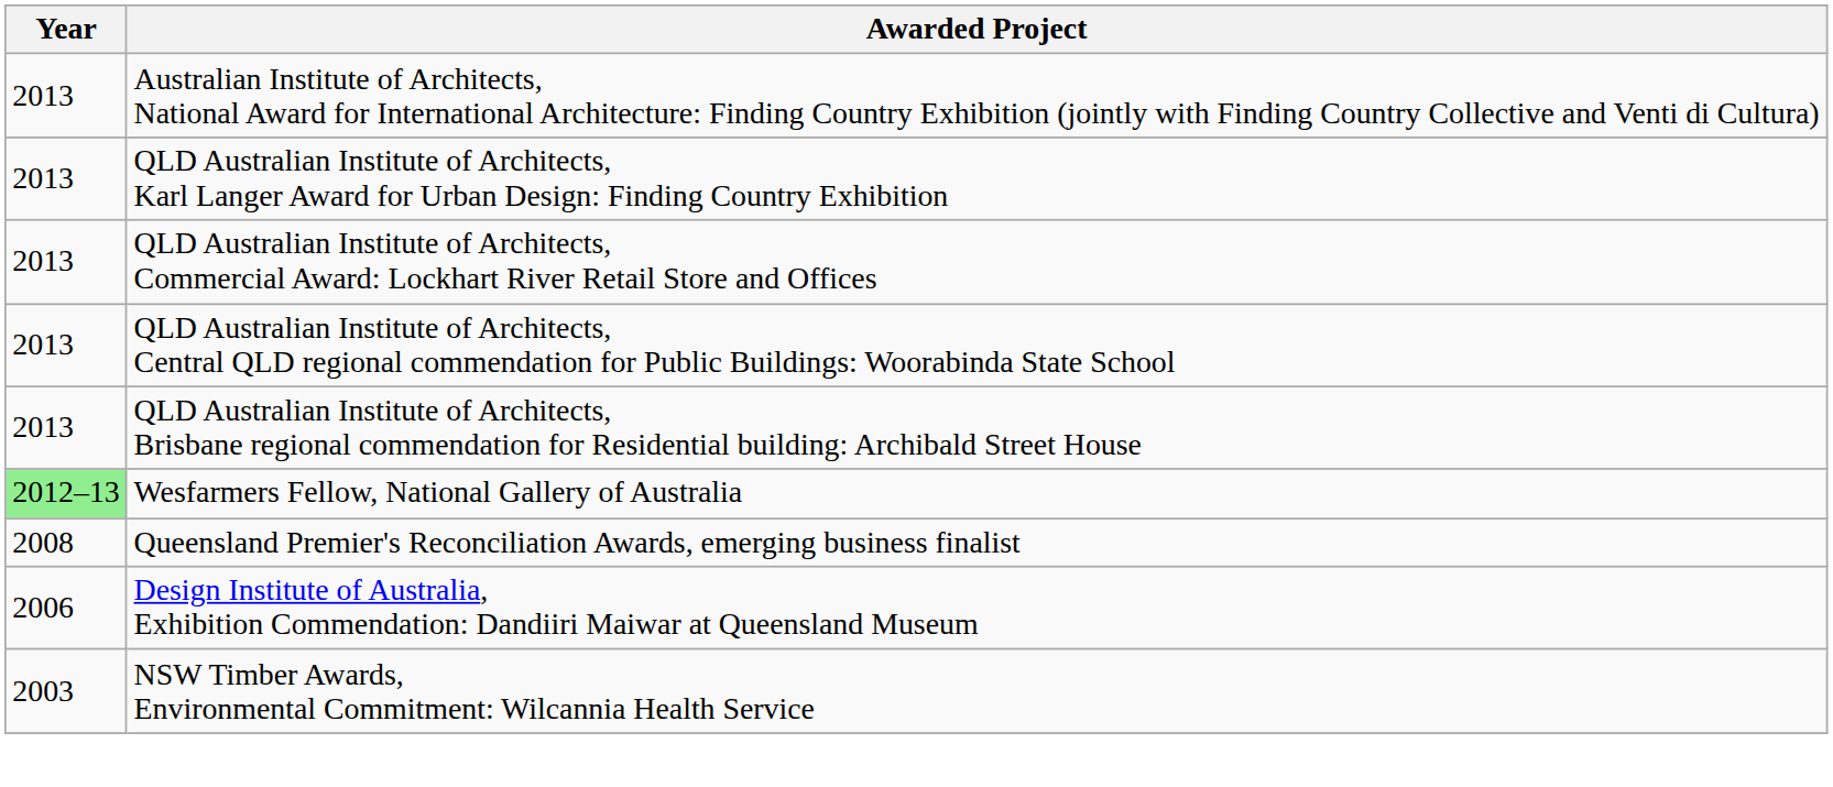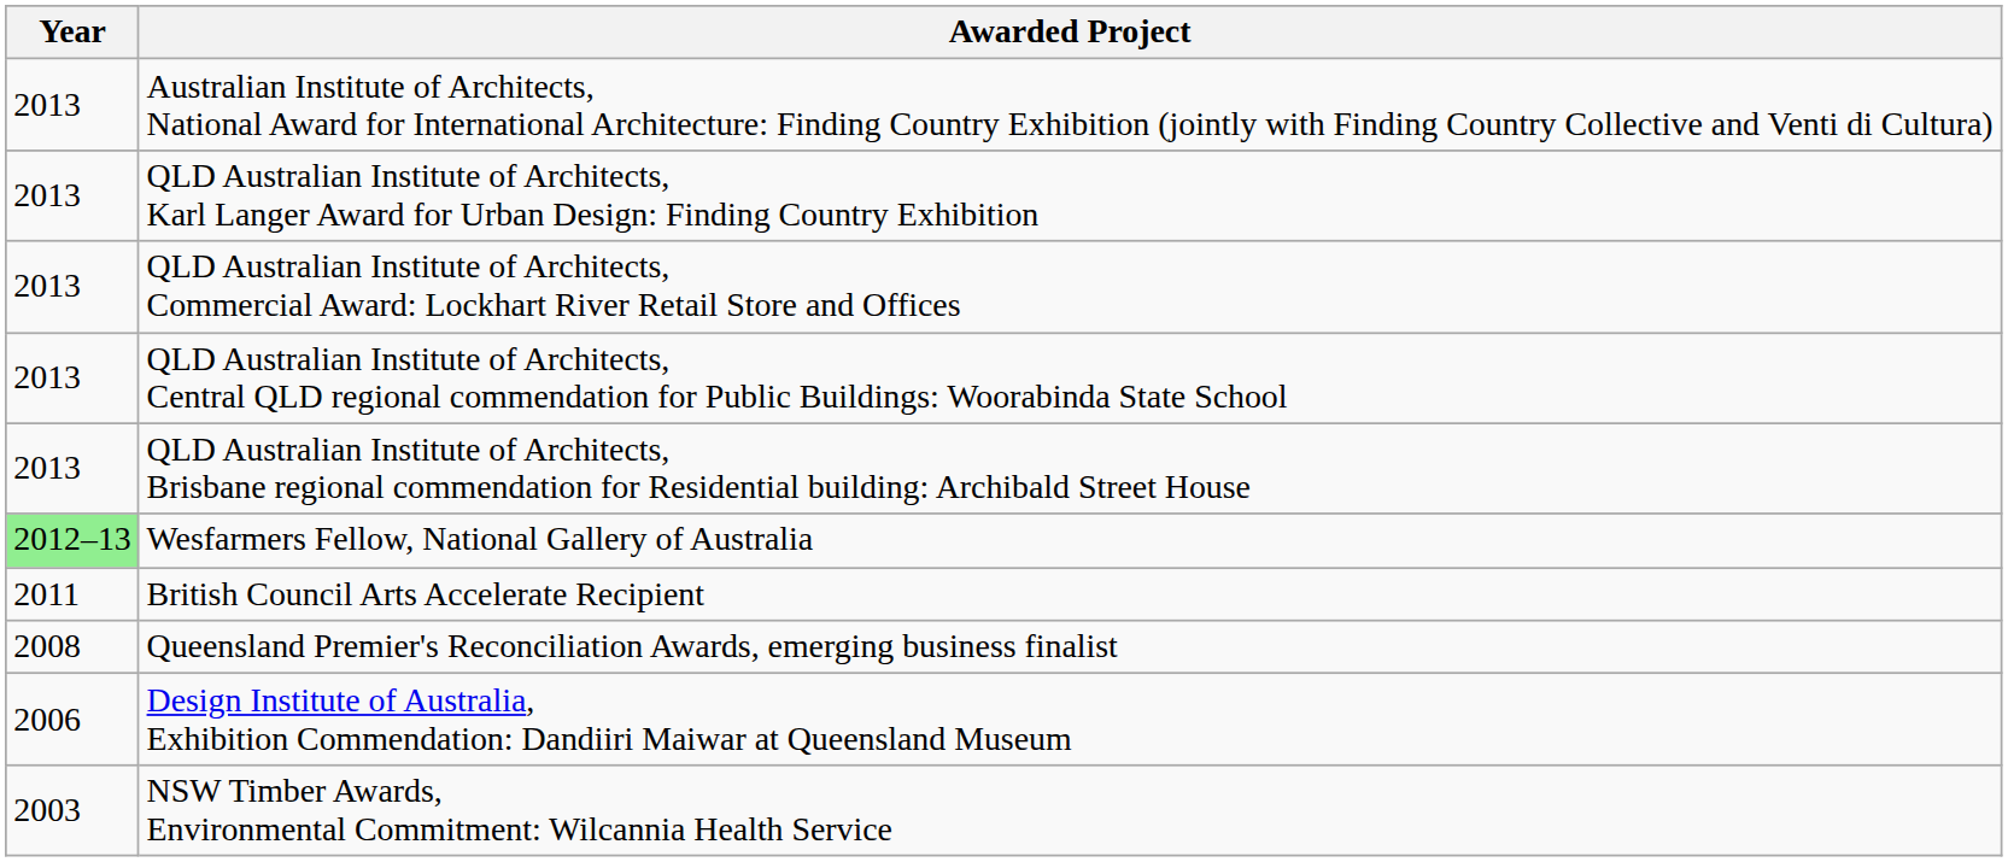+ row: 2011 | British Council Arts Accelerate Recipient
